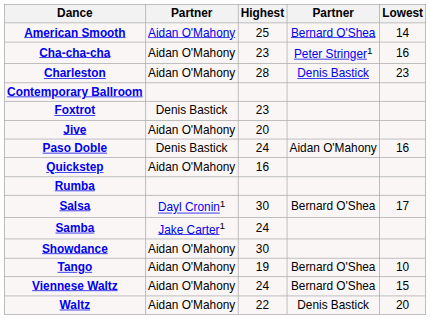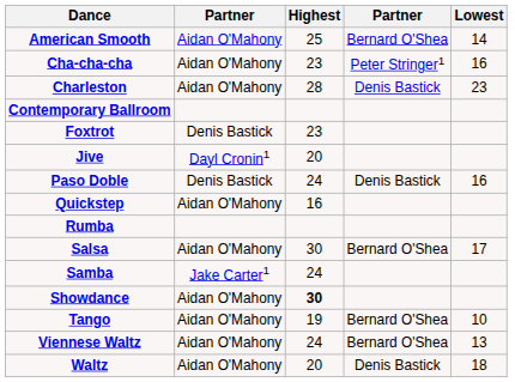Jive | column 2: Aidan O'Mahony -> Dayl Cronin1
Paso Doble | column 4: Aidan O'Mahony -> Denis Bastick
Salsa | column 2: Dayl Cronin1 -> Aidan O'Mahony
Showdance | Highest: normal -> bold
Viennese Waltz | Lowest: 15 -> 13
Waltz | Highest: 22 -> 20
Waltz | Lowest: 20 -> 18
